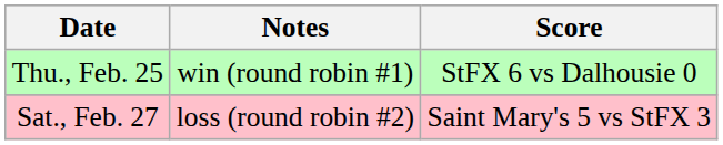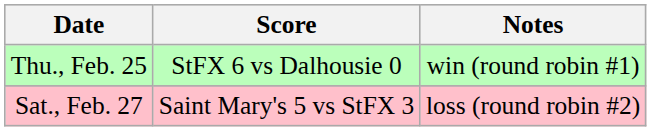columns swapped: Score <-> Notes
